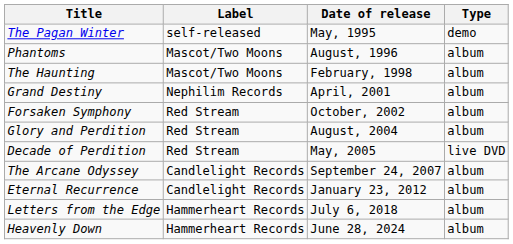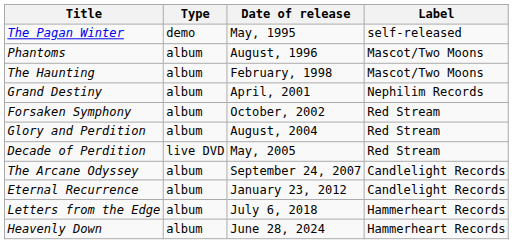columns swapped: Type <-> Label
